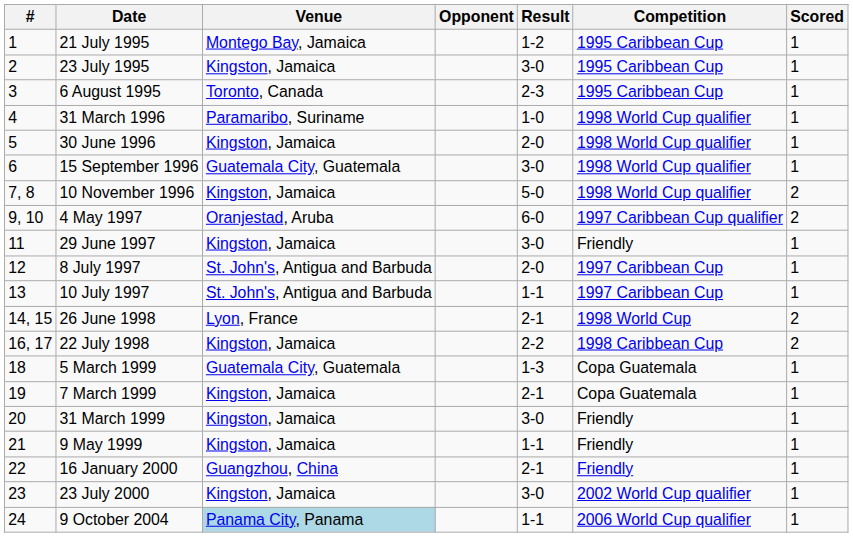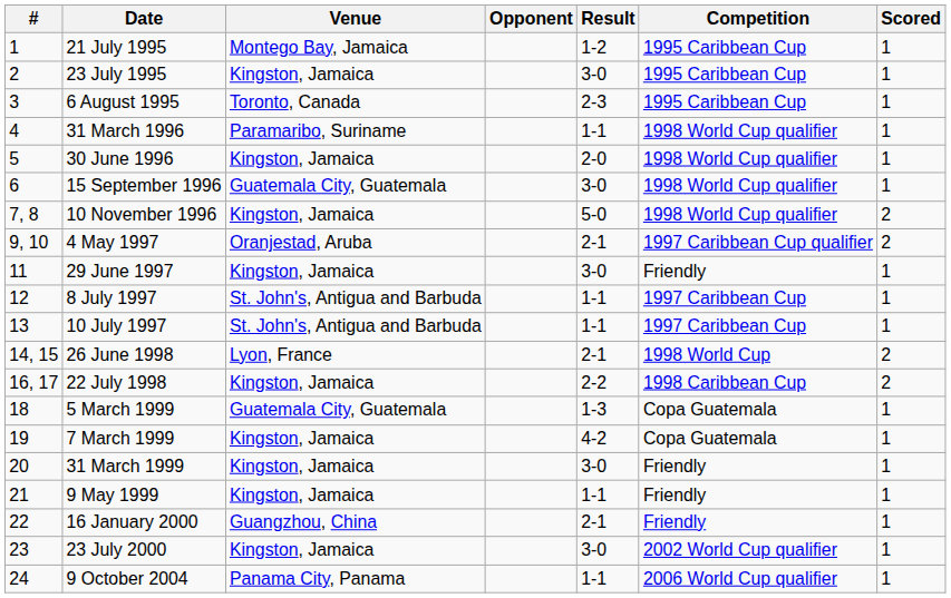31 March 1996 | Result: 1-0 -> 1-1
4 May 1997 | Result: 6-0 -> 2-1
8 July 1997 | Result: 2-0 -> 1-1
7 March 1999 | Result: 2-1 -> 4-2
9 October 2004 | Venue: lightblue background -> no background
